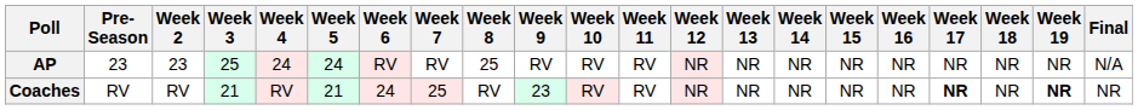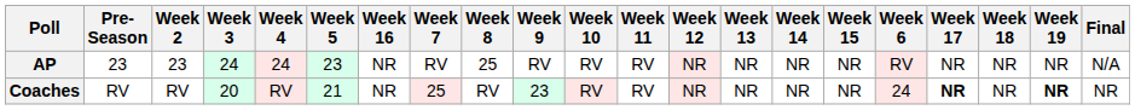columns swapped: Week 6 <-> Week 16
AP | Week 3: 25 -> 24
AP | Week 5: 24 -> 23
Coaches | Week 3: 21 -> 20
